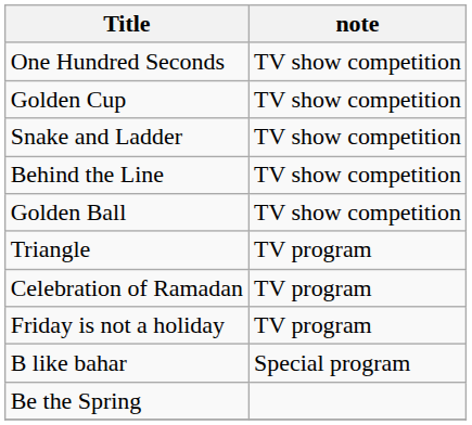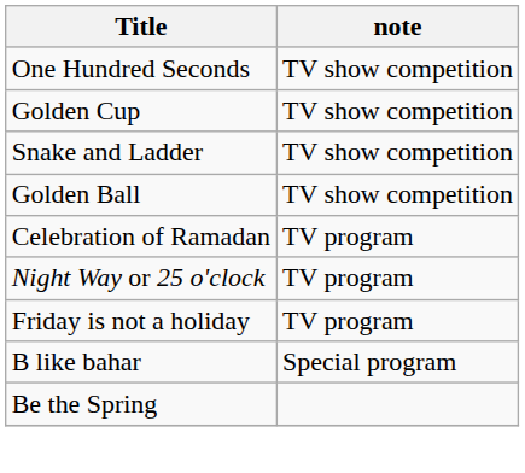- row: Behind the Line | TV show competition
- row: Triangle | TV program
+ row: Night Way or 25 o'clock | TV program
